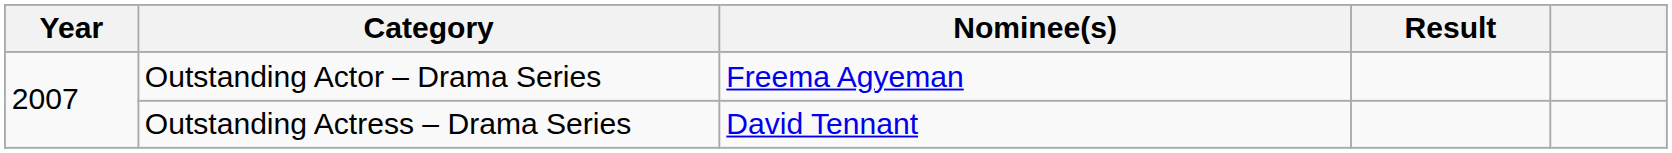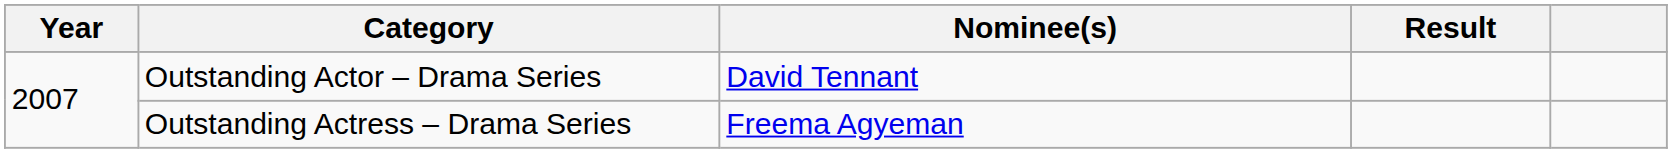Outstanding Actor – Drama Series | Nominee(s): Freema Agyeman -> David Tennant
Outstanding Actress – Drama Series | Nominee(s): David Tennant -> Freema Agyeman
